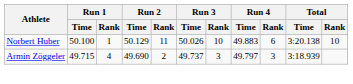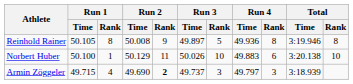+ row: Reinhold Rainer | 50.105 | 8 | 50.008 | 9 | 49.897 | 5 | 49.936 | 8 | 3:19.946 | 8
Armin Zöggeler | Run 2 / Rank: normal -> bold
